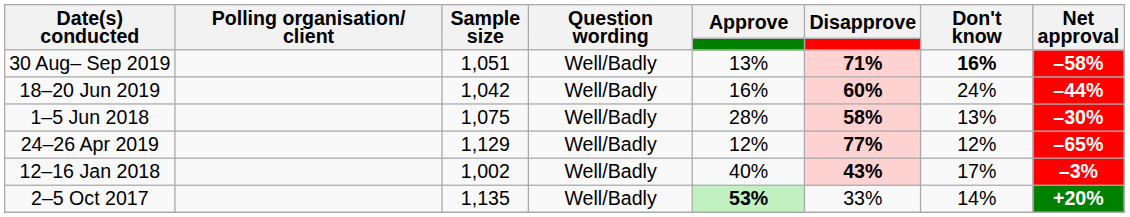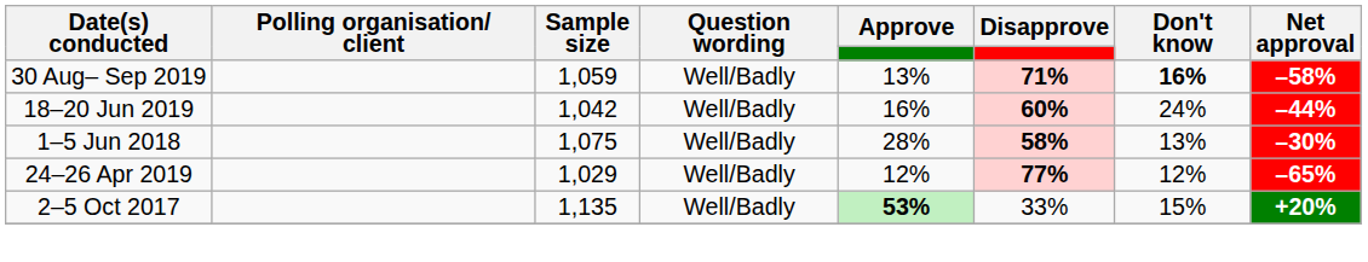30 Aug– Sep 2019 | Sample size: 1,051 -> 1,059
24–26 Apr 2019 | Sample size: 1,129 -> 1,029
- row: 12–16 Jan 2018 | 1,002 | Well/Badly | 40% | 43% | 17% | –3%
2–5 Oct 2017 | Don't know: 14% -> 15%
